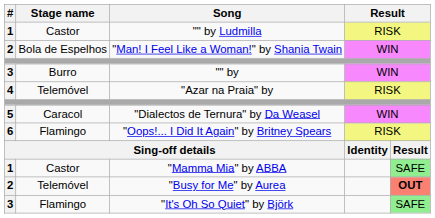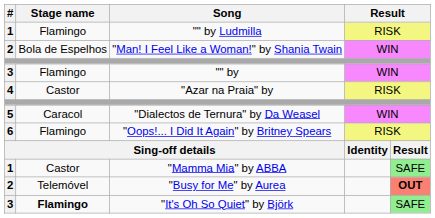"" by Ludmilla | Stage name: Castor -> Flamingo
"" by | Stage name: Burro -> Flamingo
"Azar na Praia" by | Stage name: Telemóvel -> Castor
"It's Oh So Quiet" by Björk | Stage name: normal -> bold
